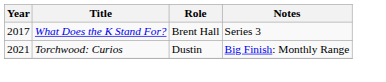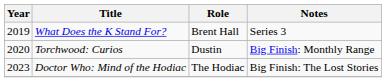What Does the K Stand For? | Year: 2017 -> 2019
Torchwood: Curios | Year: 2021 -> 2020
+ row: 2023 | Doctor Who: Mind of the Hodiac | The Hodiac | Big Finish: The Lost Stories
